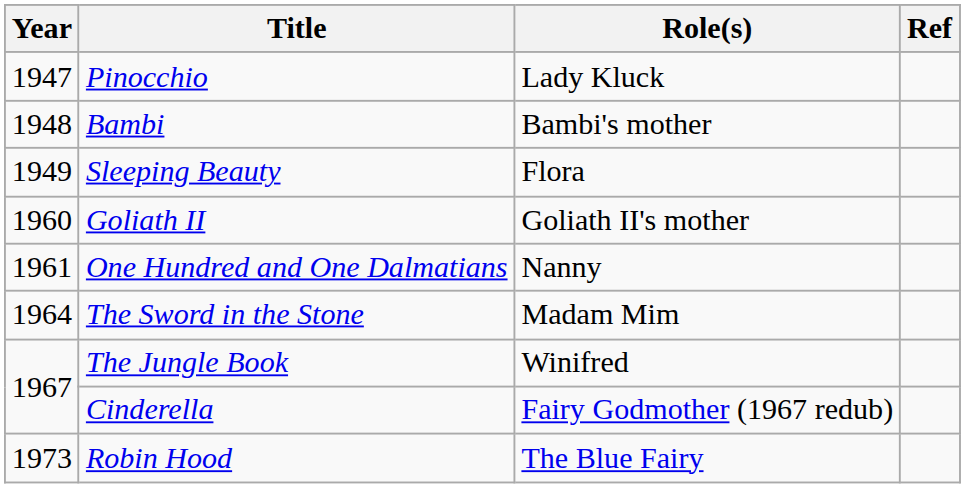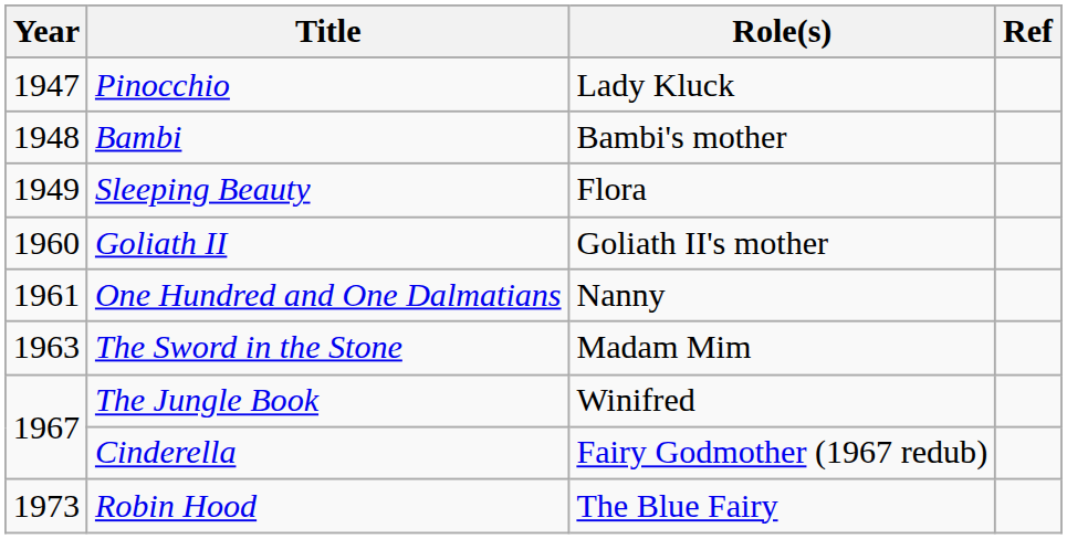The Sword in the Stone | Year: 1964 -> 1963
